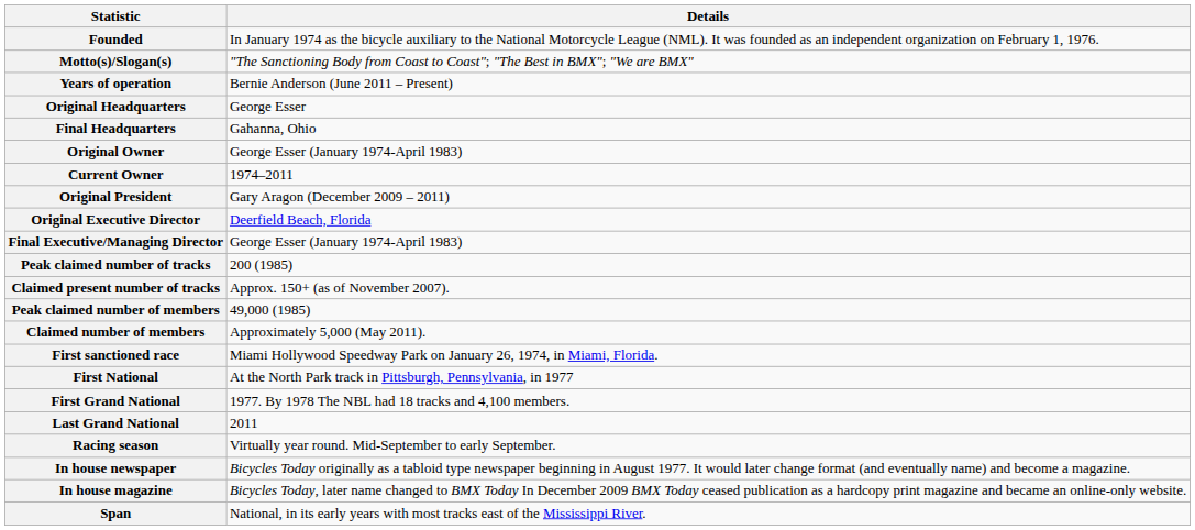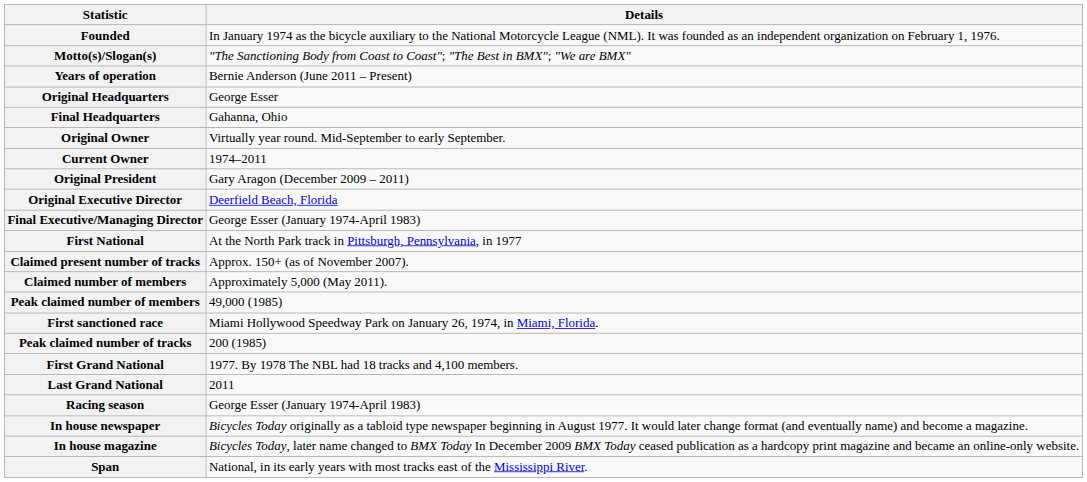Original Owner | Details: George Esser (January 1974-April 1983) -> Virtually year round. Mid-September to early September.
rows swapped: Peak claimed number of tracks <-> First National
rows swapped: Peak claimed number of members <-> Claimed number of members
Racing season | Details: Virtually year round. Mid-September to early September. -> George Esser (January 1974-April 1983)
